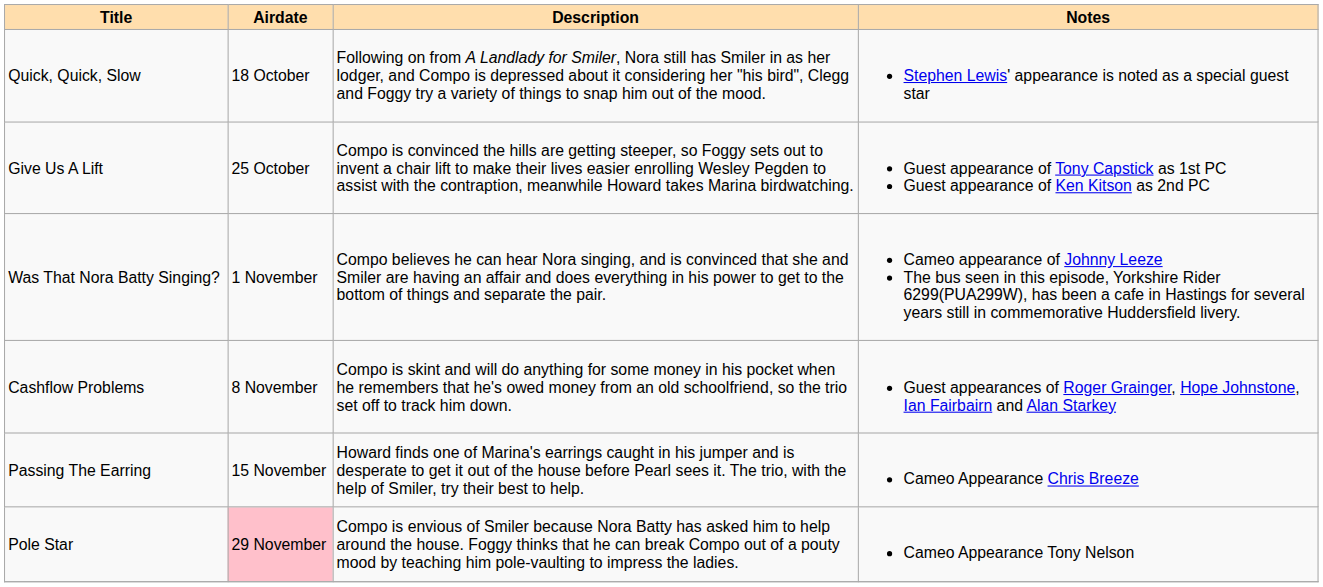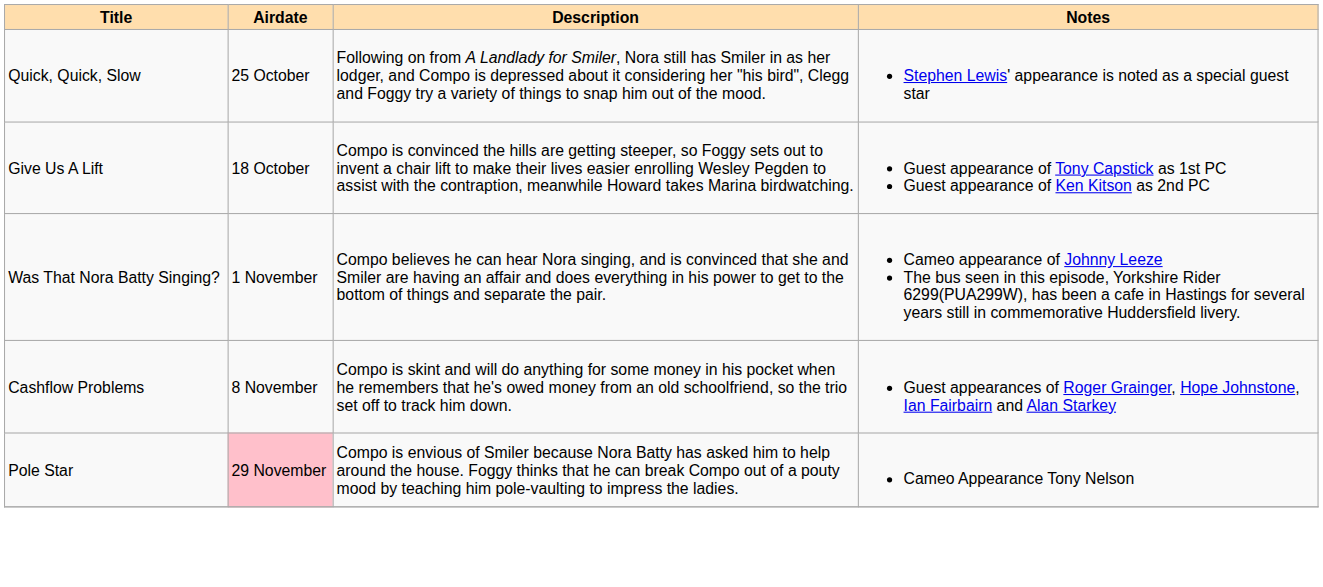Quick, Quick, Slow | Airdate: 18 October -> 25 October
Give Us A Lift | Airdate: 25 October -> 18 October
- row: Passing The Earring | 15 November | Howard finds one of Marina's earrings caught in his jumper and is desperate to get it out of the house before Pearl sees it. The trio, with the help of Smiler, try their best to help. | Cameo Appearance Chris Breeze
